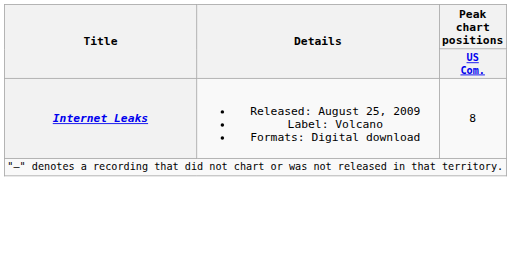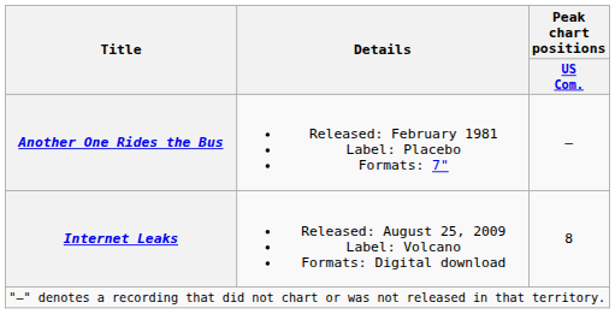+ row: Another One Rides the Bus | Released: February 1981 Label: Placebo Formats: 7" | —
